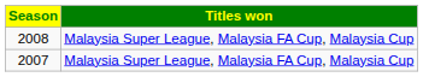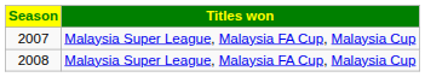rows swapped: 2007 <-> 2008
